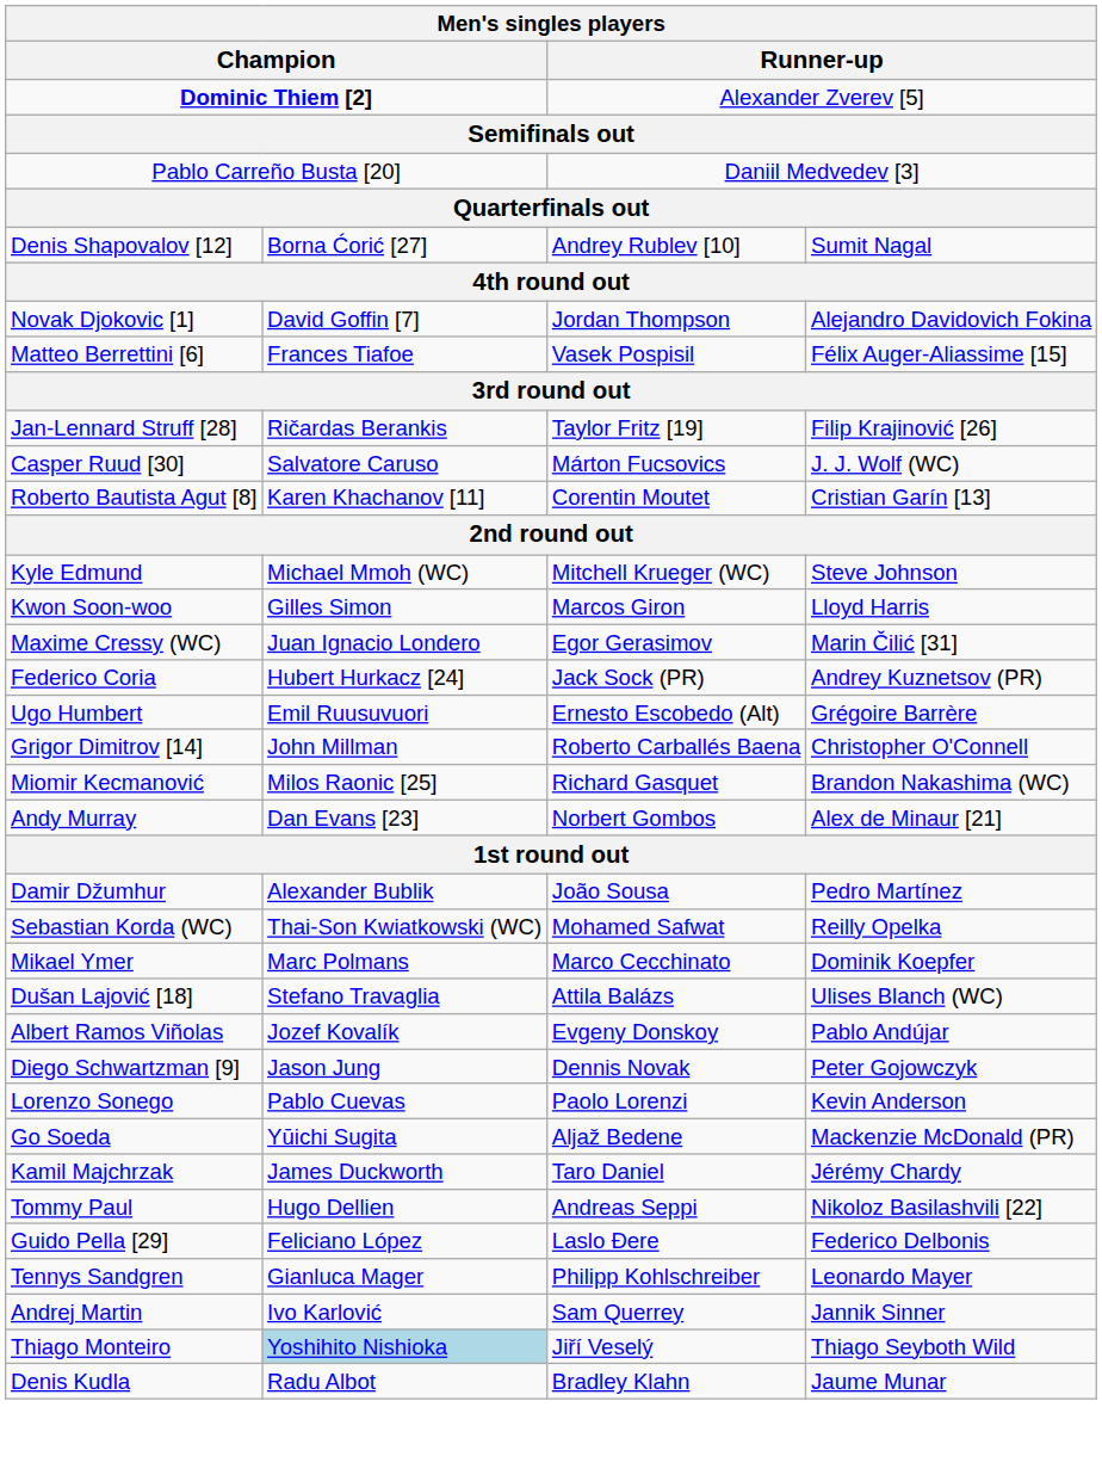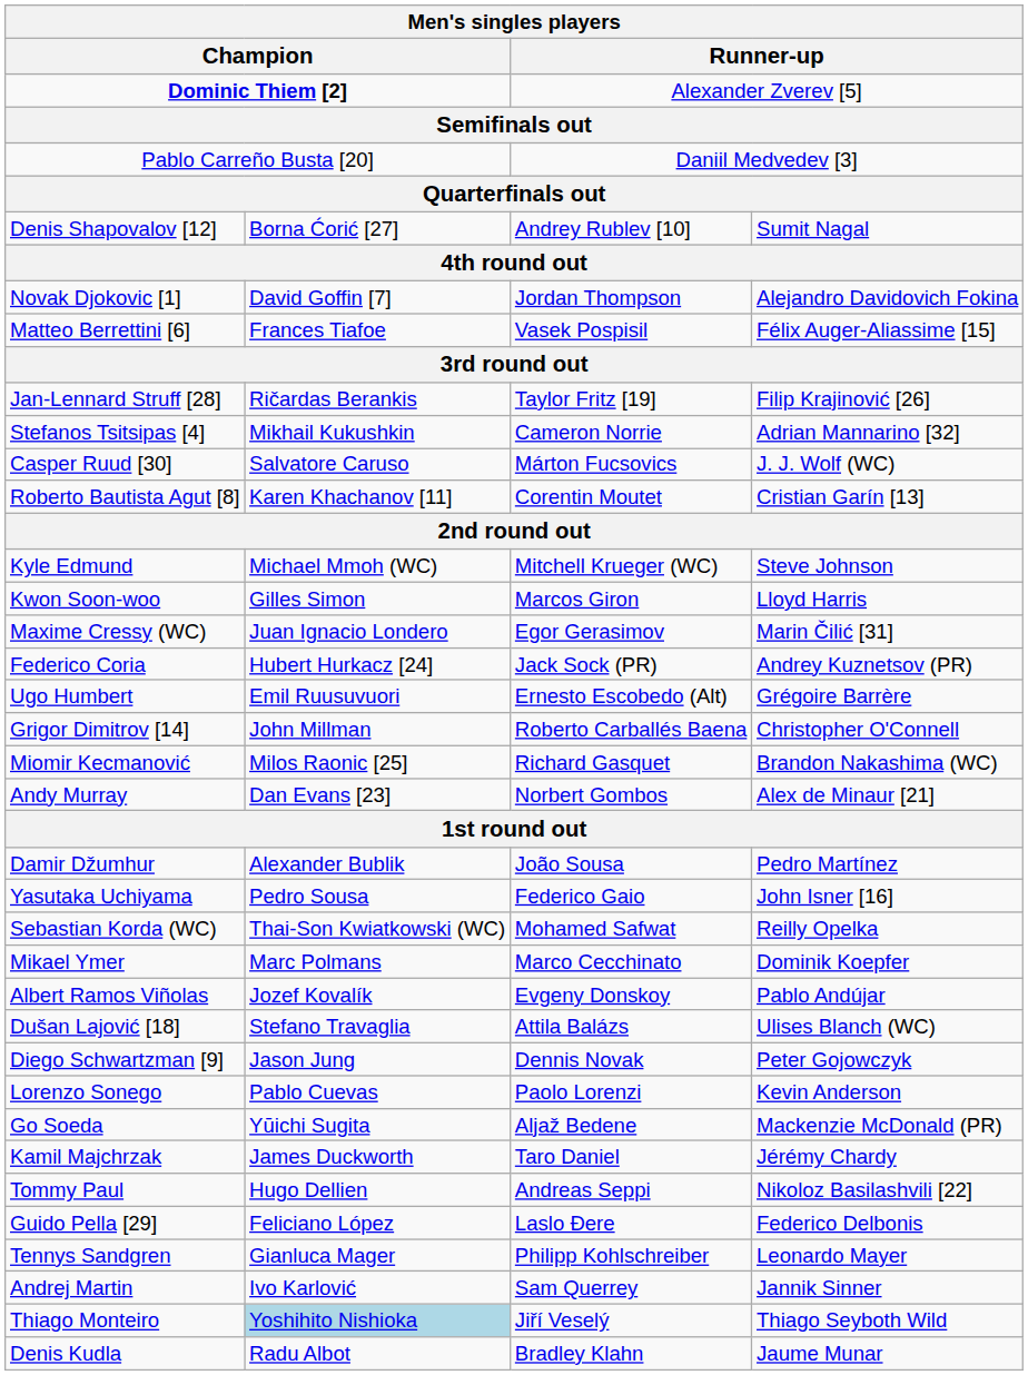+ row: Stefanos Tsitsipas [4] | Mikhail Kukushkin | Cameron Norrie | Adrian Mannarino [32]
+ row: Yasutaka Uchiyama | Pedro Sousa | Federico Gaio | John Isner [16]
rows swapped: Albert Ramos Viñolas <-> Dušan Lajović [18]
